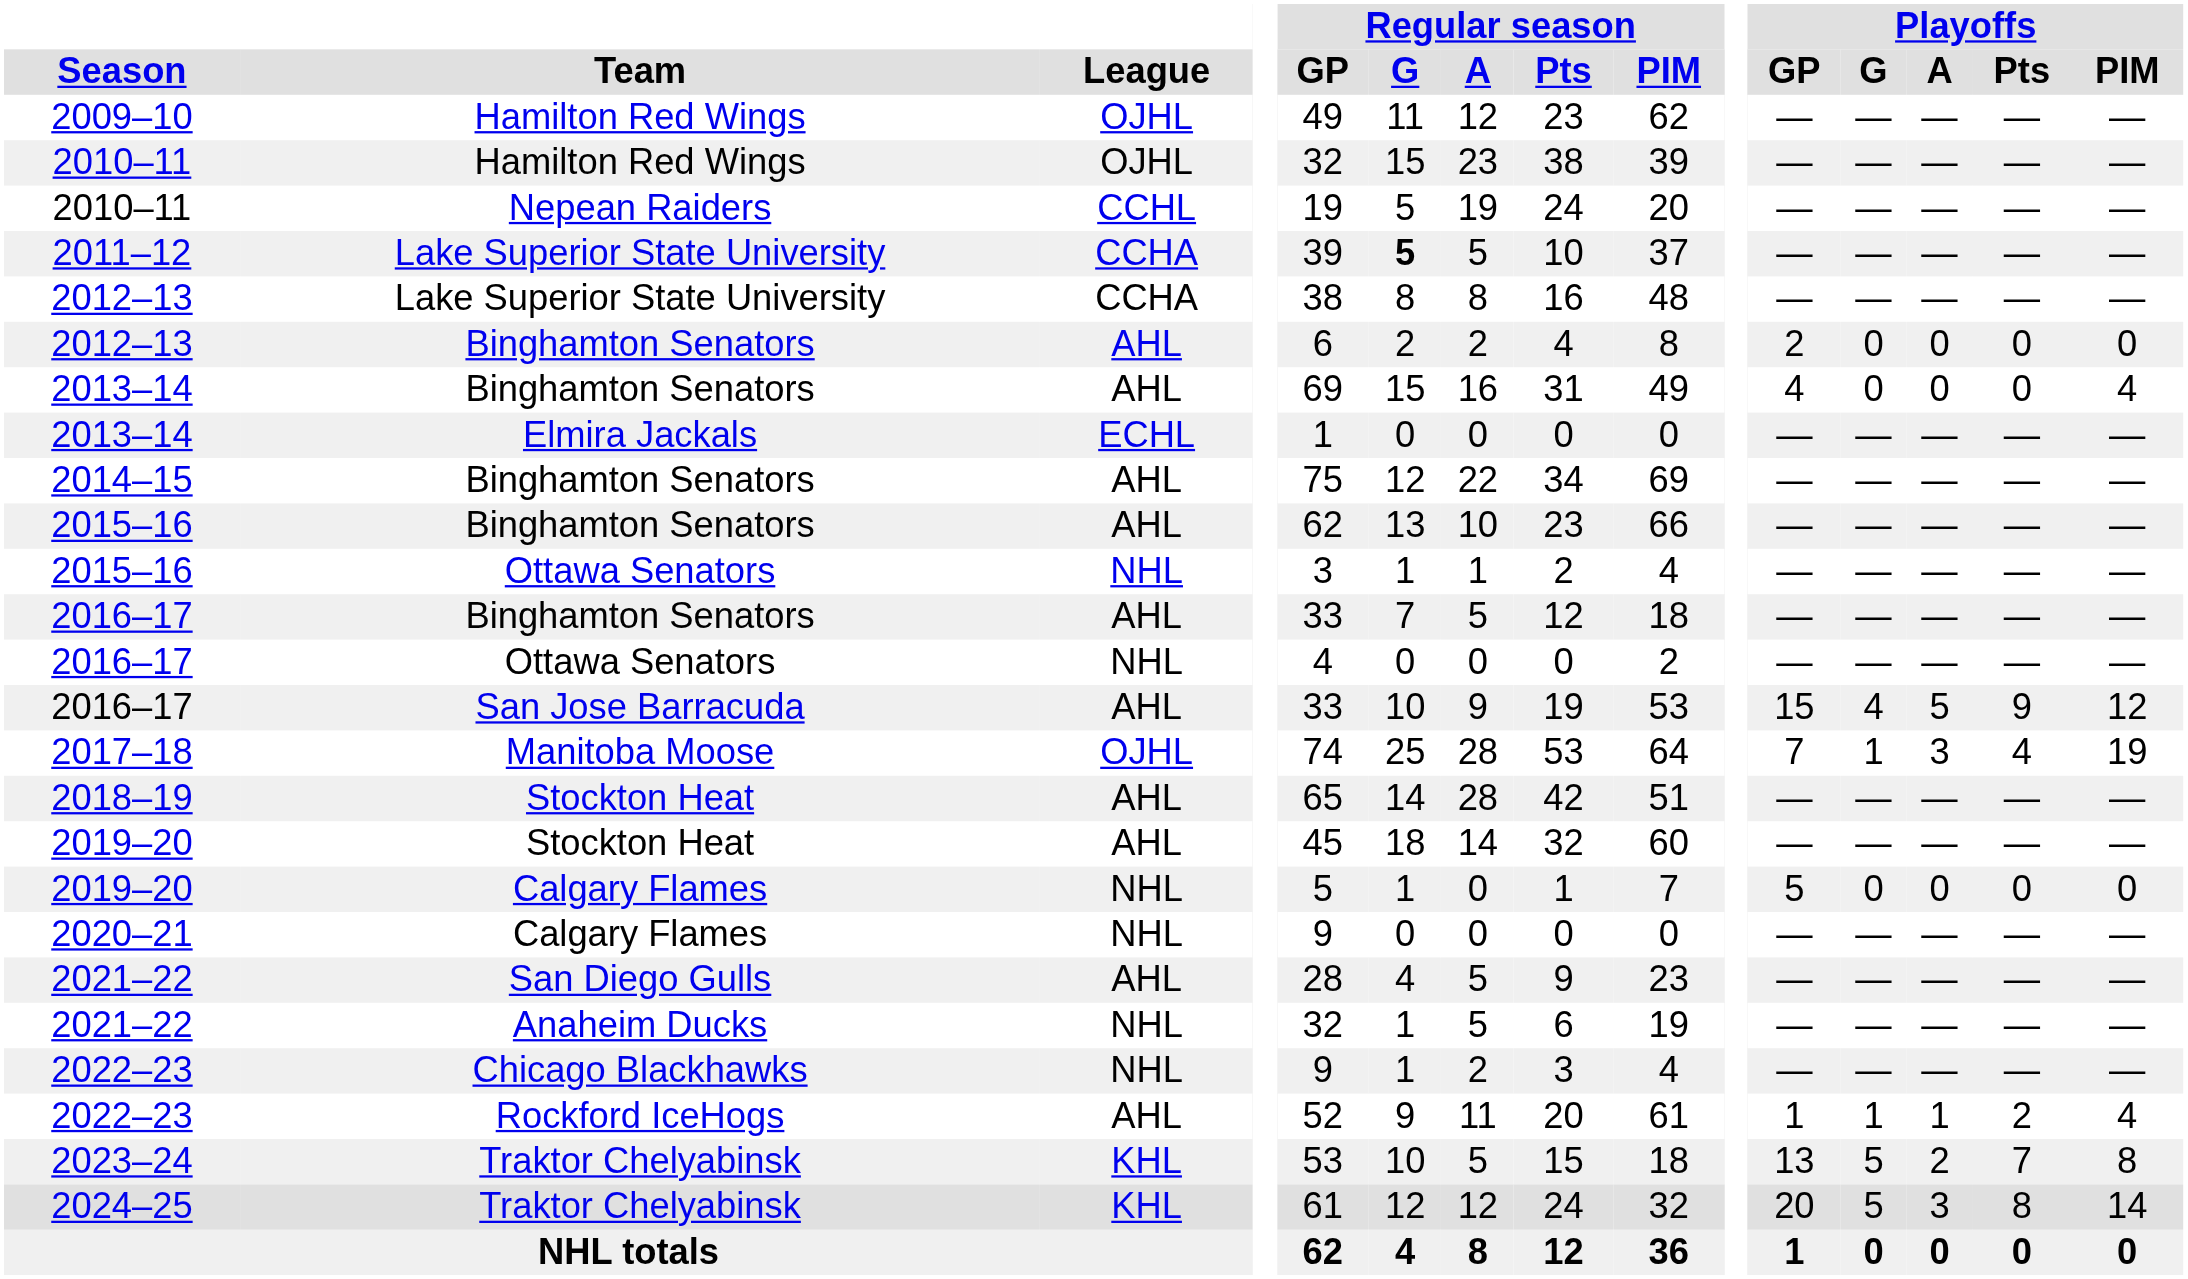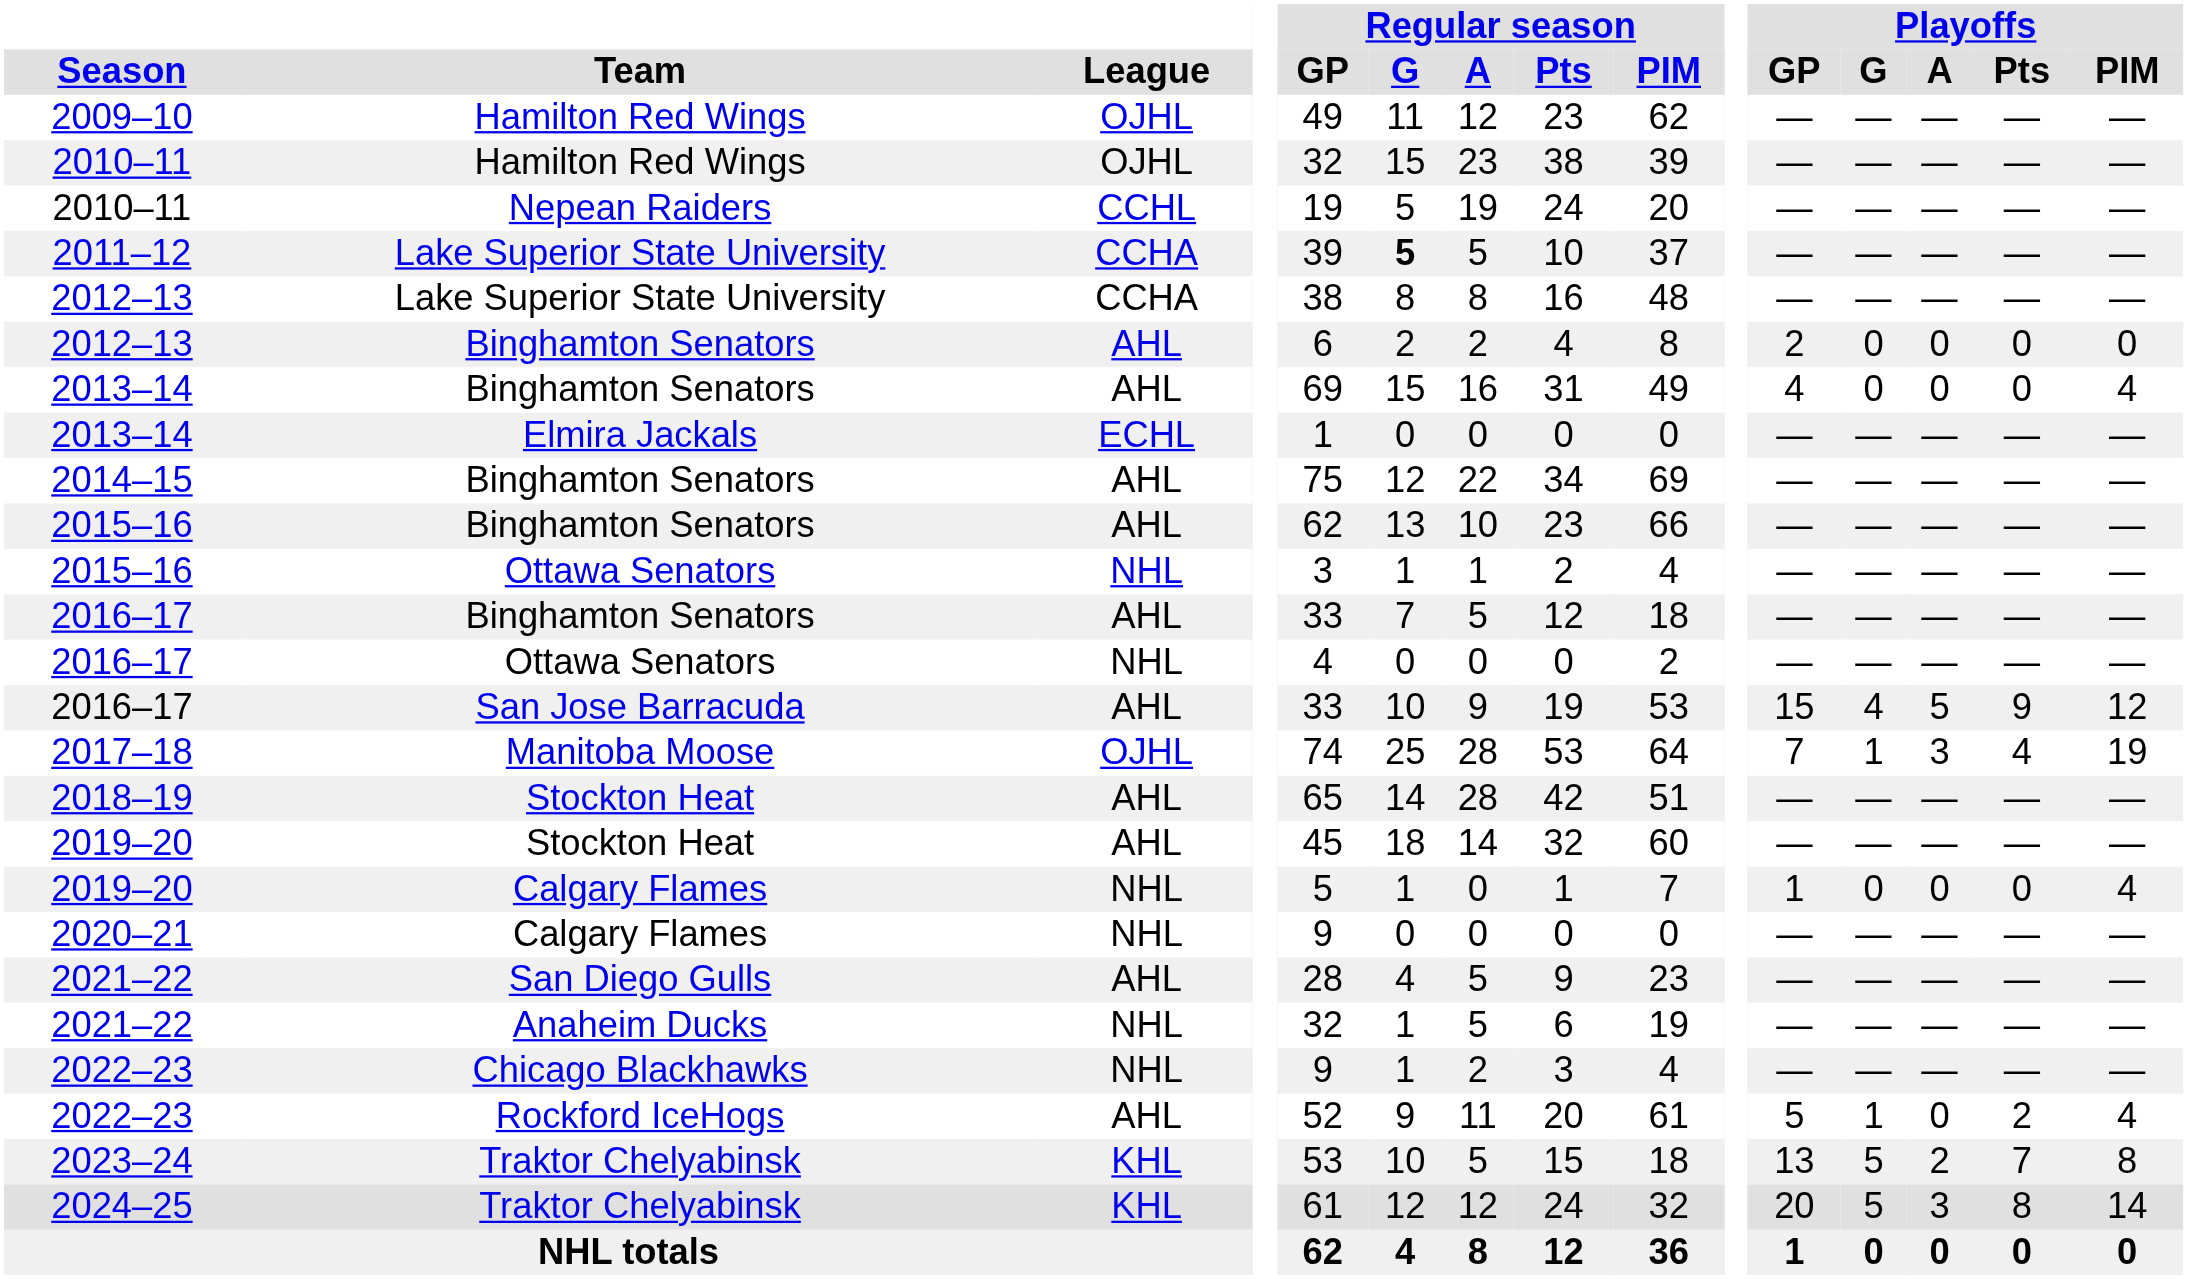2019–20 / Calgary Flames | Playoffs / GP: 5 -> 1
2019–20 / Calgary Flames | Playoffs / PIM: 0 -> 4
2022–23 / Rockford IceHogs | Playoffs / GP: 1 -> 5
2022–23 / Rockford IceHogs | Playoffs / A: 1 -> 0
